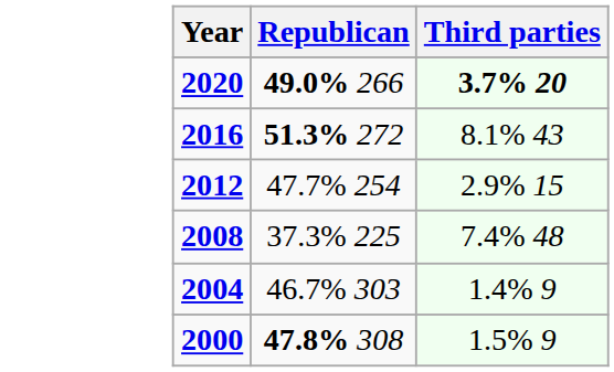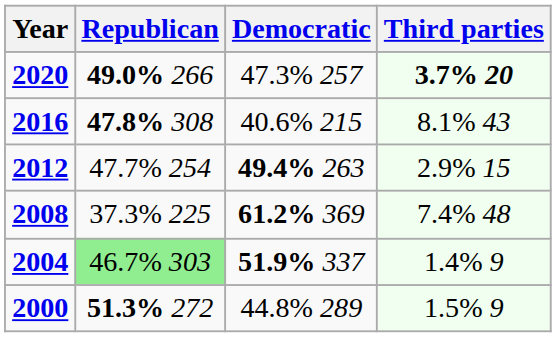+ column: Democratic | 47.3% 257 | 40.6% 215 | 49.4% 263 | 61.2% 369 | 51.9% 337 | 44.8% 289
2016 | Republican: 51.3% 272 -> 47.8% 308
2004 | Republican: no background -> lightgreen background
2000 | Republican: 47.8% 308 -> 51.3% 272
